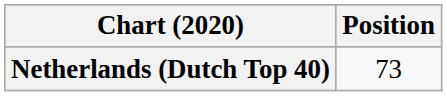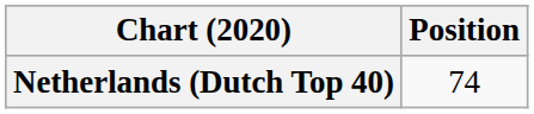Netherlands (Dutch Top 40) | Position: 73 -> 74
